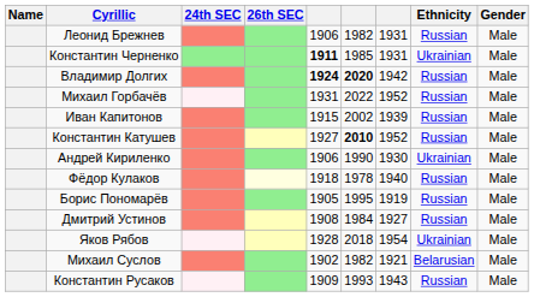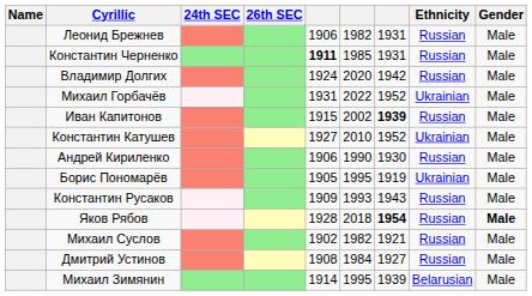Константин Черненко | Ethnicity: Ukrainian -> Russian
Владимир Долгих | column 5: bold -> normal
Владимир Долгих | column 6: bold -> normal
Михаил Горбачёв | Ethnicity: Russian -> Ukrainian
Иван Капитонов | column 7: normal -> bold
Константин Катушев | column 6: bold -> normal
Константин Катушев | Ethnicity: Russian -> Ukrainian
Андрей Кириленко | Ethnicity: Ukrainian -> Russian
- row: Фёдор Кулаков | 1918 | 1978 | 1940 | Russian | Male
Борис Пономарёв | Ethnicity: Russian -> Ukrainian
rows swapped: Константин Русаков <-> Дмитрий Устинов
Яков Рябов | column 7: normal -> bold
Яков Рябов | Ethnicity: Ukrainian -> Russian
Яков Рябов | Gender: normal -> bold
Михаил Суслов | Ethnicity: Belarusian -> Russian
+ row: Михаил Зимянин | 1914 | 1995 | 1939 | Belarusian | Male
